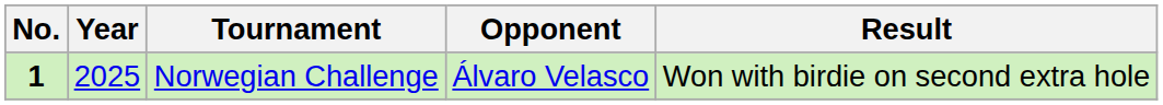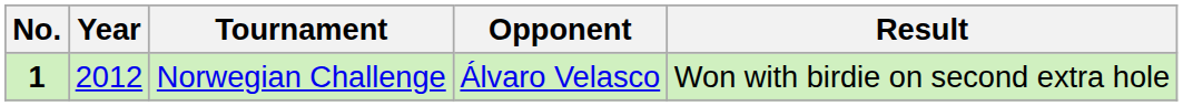Norwegian Challenge | Year: 2025 -> 2012
